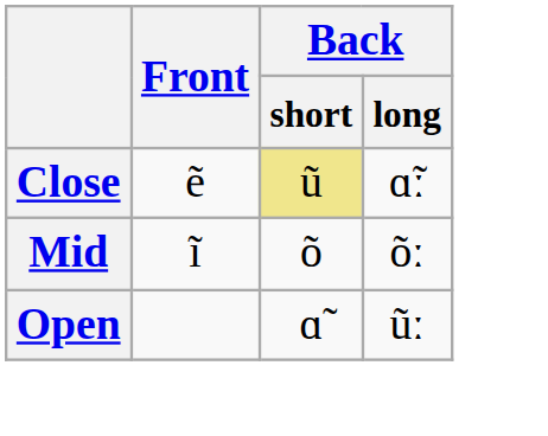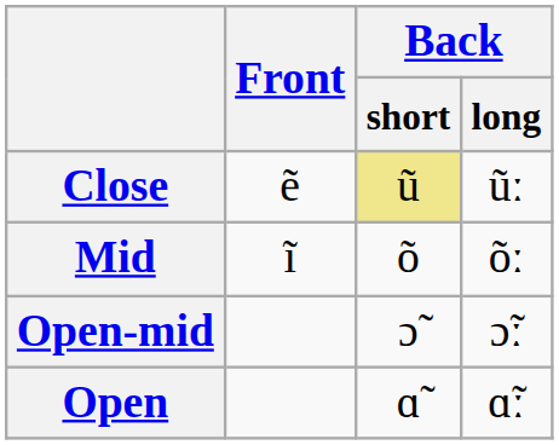Close | Back / long: ɑ̃ː -> ũː
+ row: Open-mid | ɔ̃ | ɔ̃ː
Open | Back / long: ũː -> ɑ̃ː
